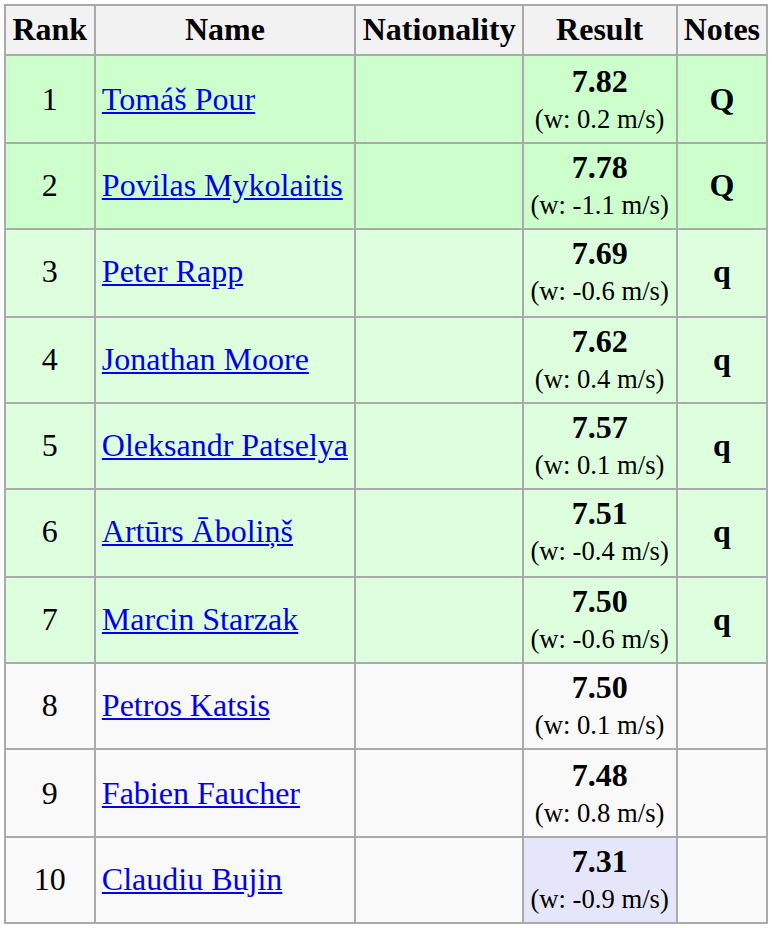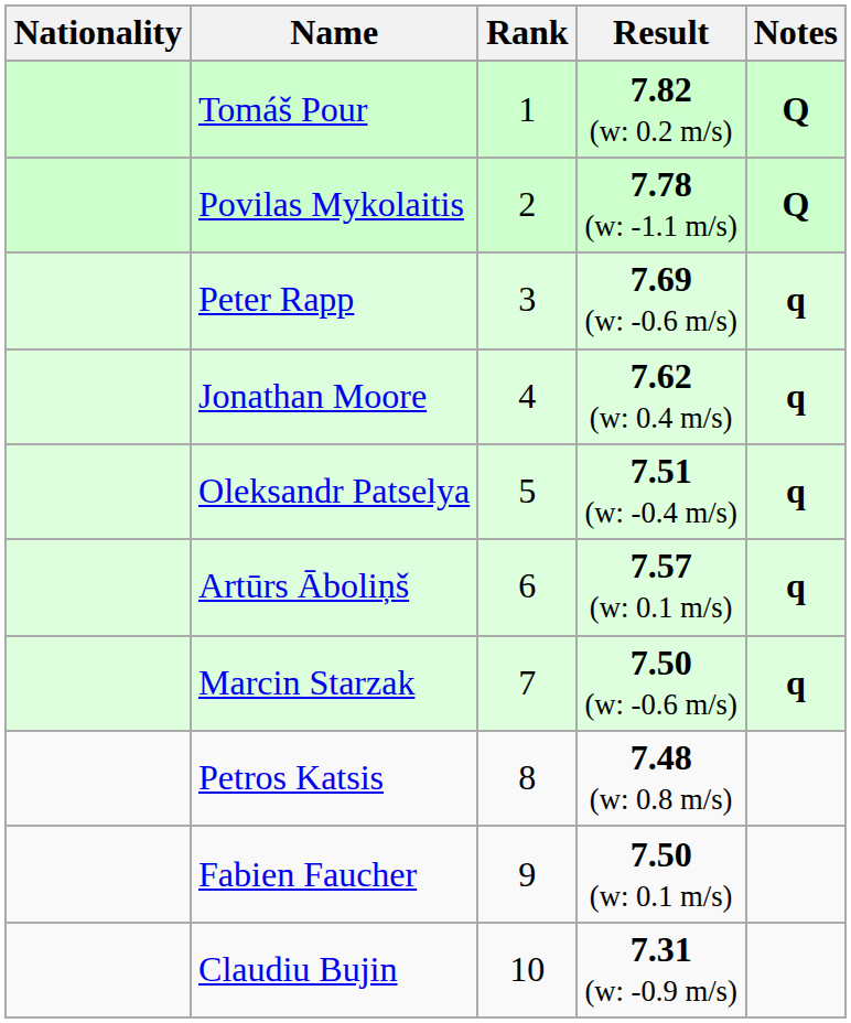columns swapped: Rank <-> Nationality
Oleksandr Patselya | Result: 7.57 (w: 0.1 m/s) -> 7.51 (w: -0.4 m/s)
Artūrs Āboliņš | Result: 7.51 (w: -0.4 m/s) -> 7.57 (w: 0.1 m/s)
Petros Katsis | Result: 7.50 (w: 0.1 m/s) -> 7.48 (w: 0.8 m/s)
Fabien Faucher | Result: 7.48 (w: 0.8 m/s) -> 7.50 (w: 0.1 m/s)
Claudiu Bujin | Result: lavender background -> no background
